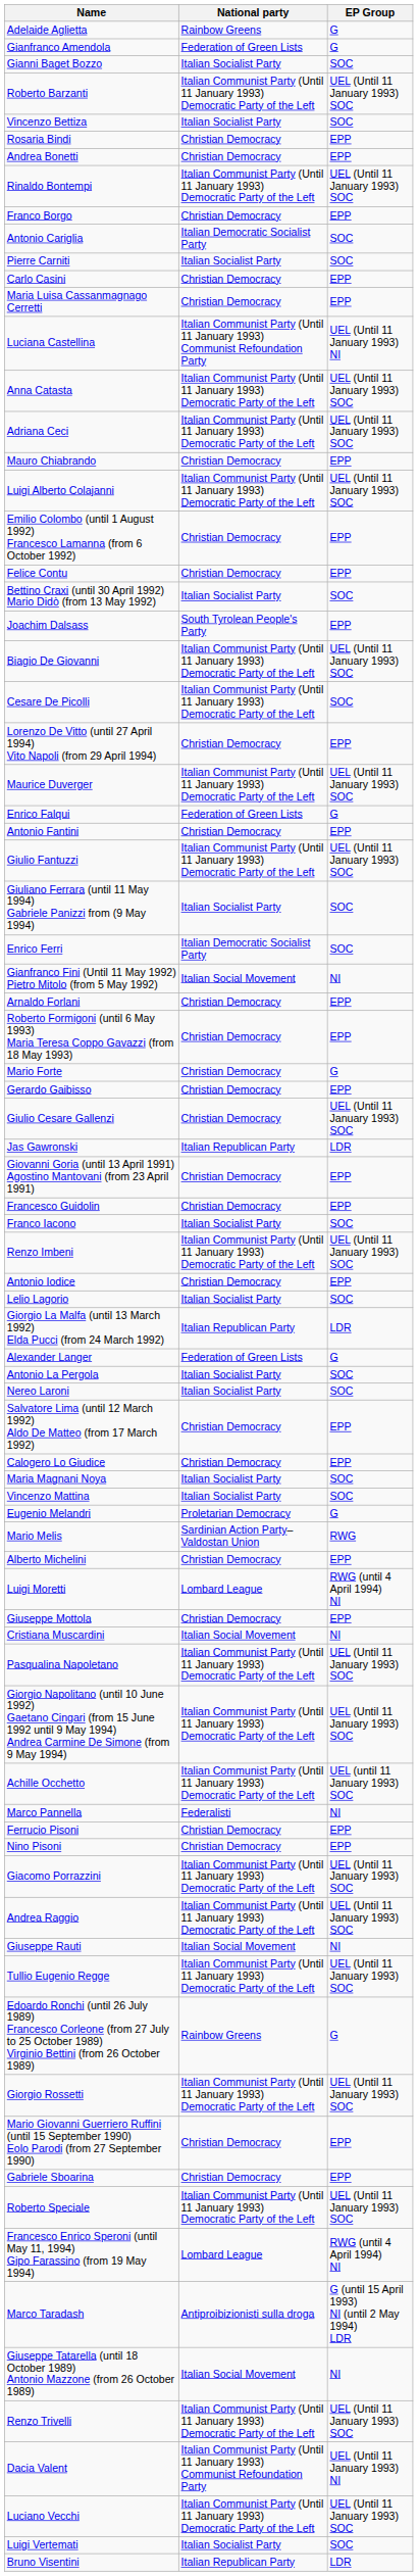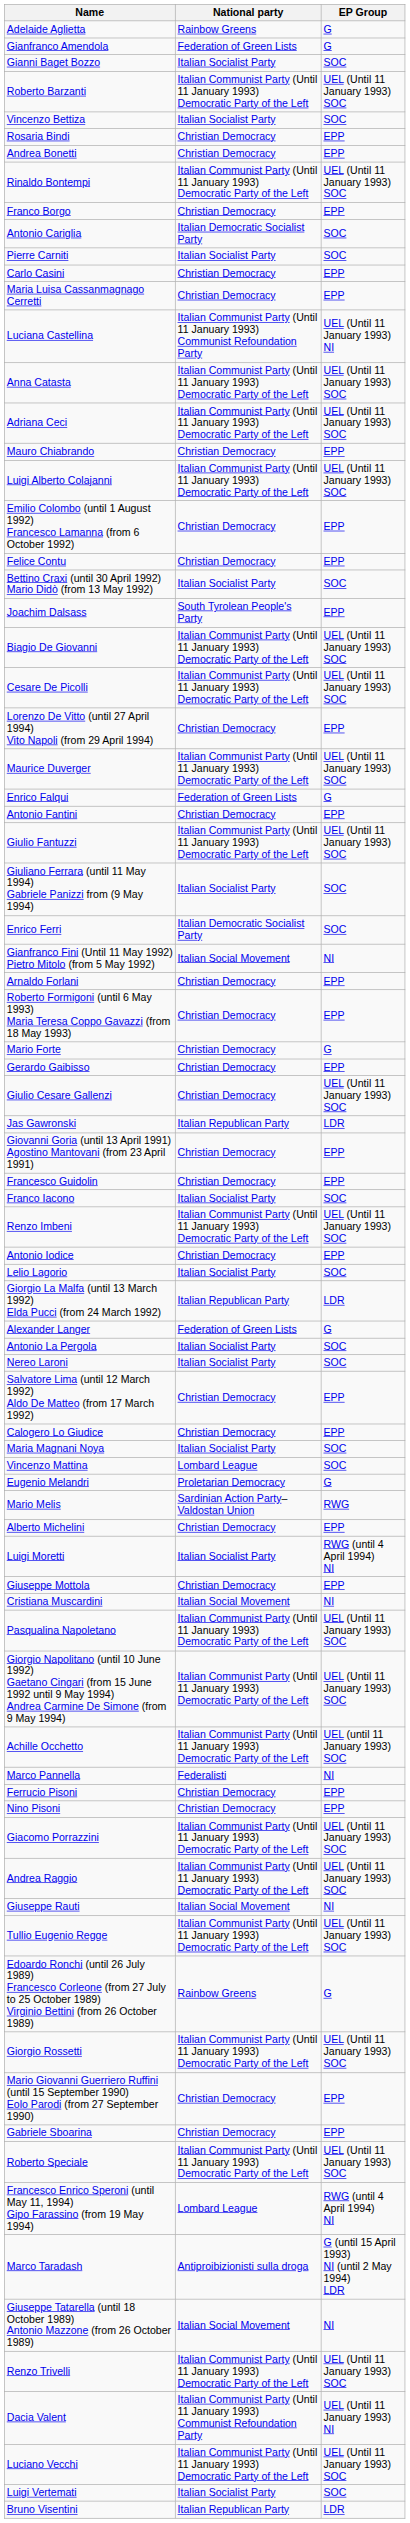Cesare De Picolli | EP Group: SOC -> UEL (Until 11 January 1993) SOC
Vincenzo Mattina | National party: Italian Socialist Party -> Lombard League
Luigi Moretti | National party: Lombard League -> Italian Socialist Party
